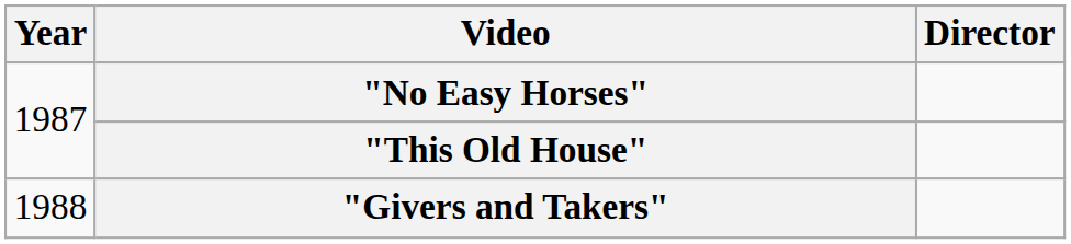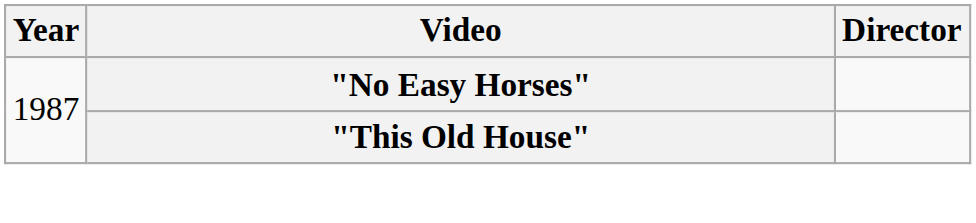- row: 1988 | "Givers and Takers"
